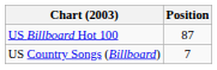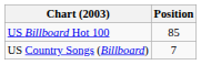US Billboard Hot 100 | Position: 87 -> 85
